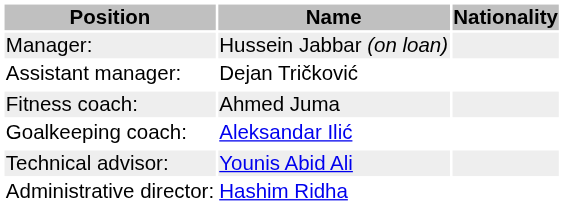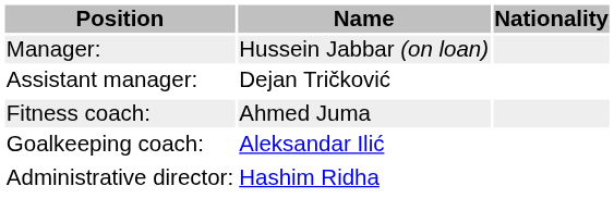- row: Technical advisor: | Younis Abid Ali
